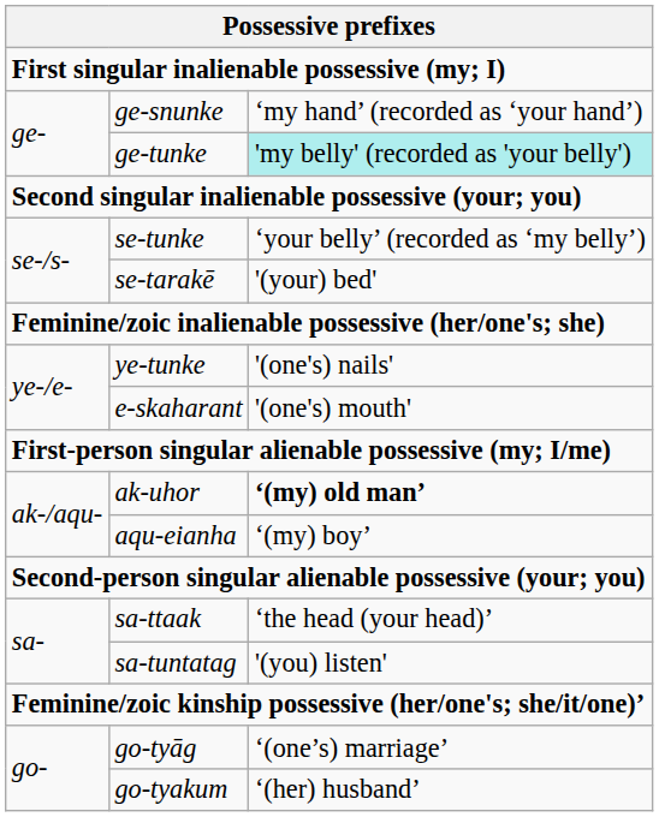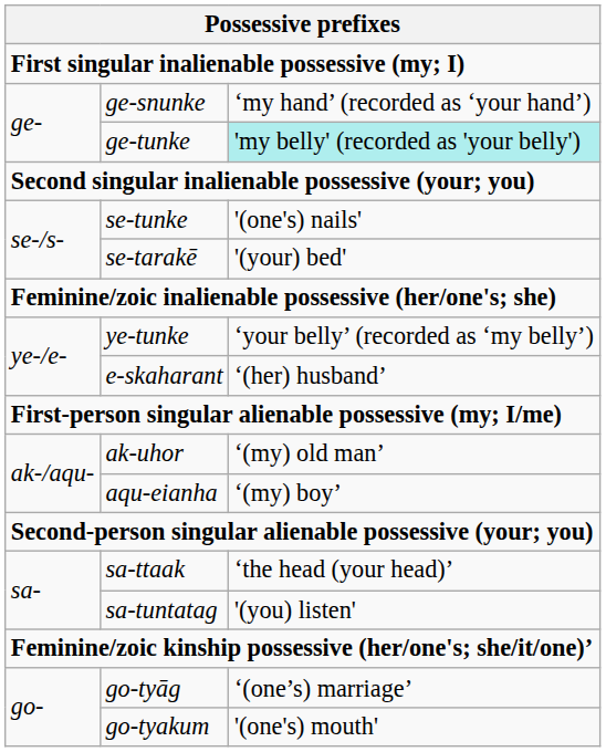se-tunke | column 3: ‘your belly’ (recorded as ‘my belly’) -> '(one's) nails'
ye-tunke | column 3: '(one's) nails' -> ‘your belly’ (recorded as ‘my belly’)
e-skaharant | column 3: '(one's) mouth' -> ‘(her) husband’
ak-uhor | column 3: bold -> normal
go-tyakum | column 3: ‘(her) husband’ -> '(one's) mouth'
